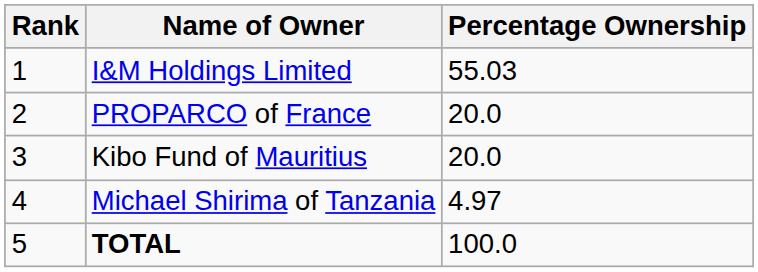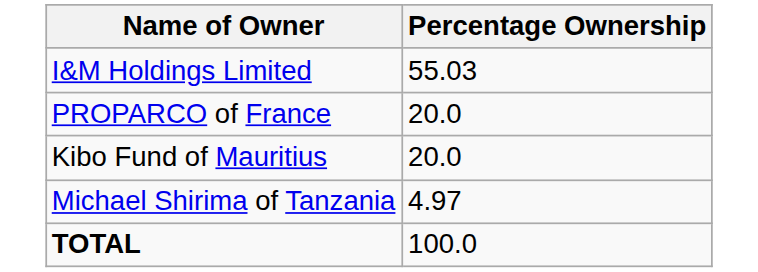- column: Rank | 1 | 2 | 3 | 4 | 5
